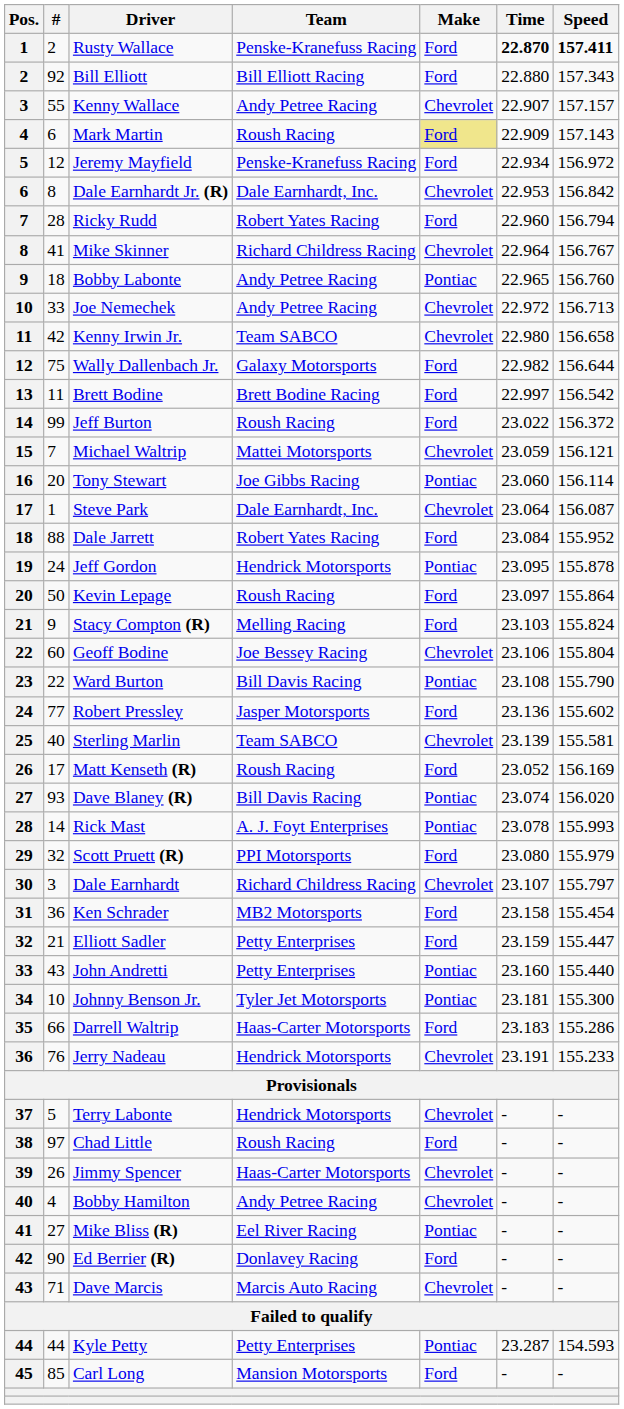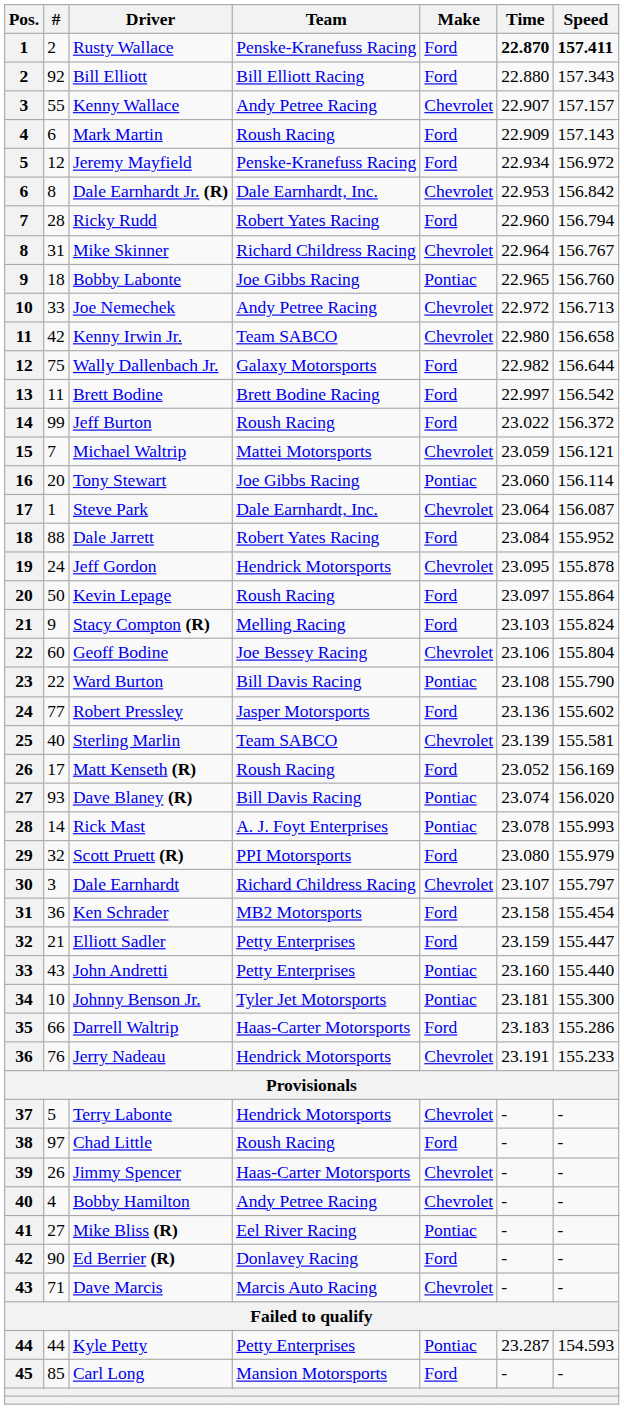Mark Martin | Make: khaki background -> no background
Mike Skinner | #: 41 -> 31
Bobby Labonte | Team: Andy Petree Racing -> Joe Gibbs Racing
Jeff Gordon | Make: Pontiac -> Chevrolet
